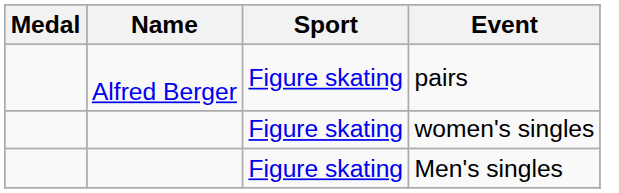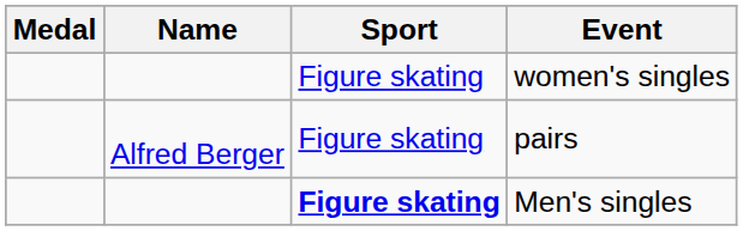rows swapped: women's singles <-> pairs
Men's singles | Sport: normal -> bold
